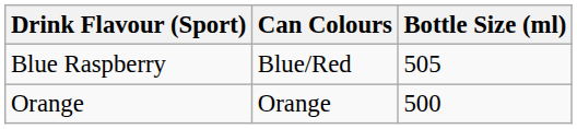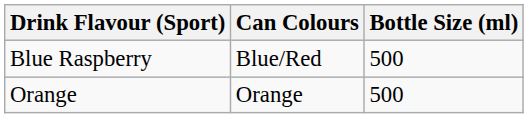Blue Raspberry | Bottle Size (ml): 505 -> 500
